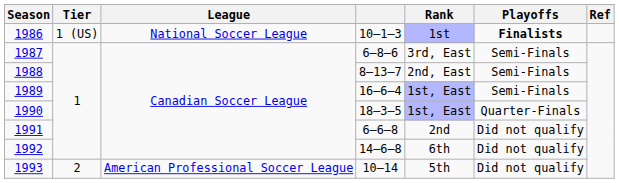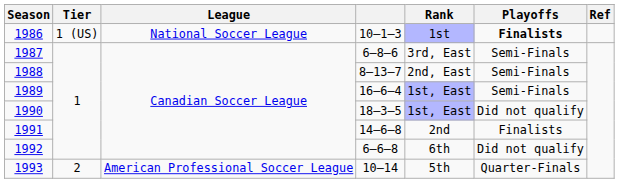1990 | Playoffs: Quarter-Finals -> Did not qualify
1991 | column 4: 6–6–8 -> 14–6–8
1991 | Playoffs: Did not qualify -> Finalists
1992 | column 4: 14–6–8 -> 6–6–8
1993 | Playoffs: Did not qualify -> Quarter-Finals
